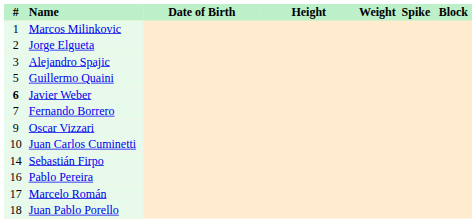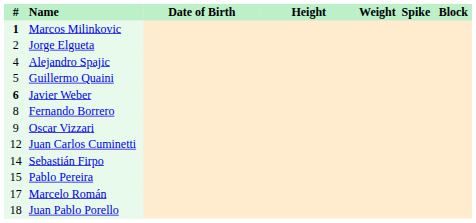Marcos Milinkovic | #: normal -> bold
Alejandro Spajic | #: 3 -> 4
Fernando Borrero | #: 7 -> 8
Juan Carlos Cuminetti | #: 10 -> 12
Pablo Pereira | #: 16 -> 15
